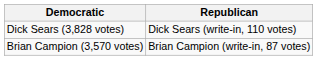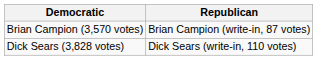rows swapped: Brian Campion (3,570 votes) <-> Dick Sears (3,828 votes)
